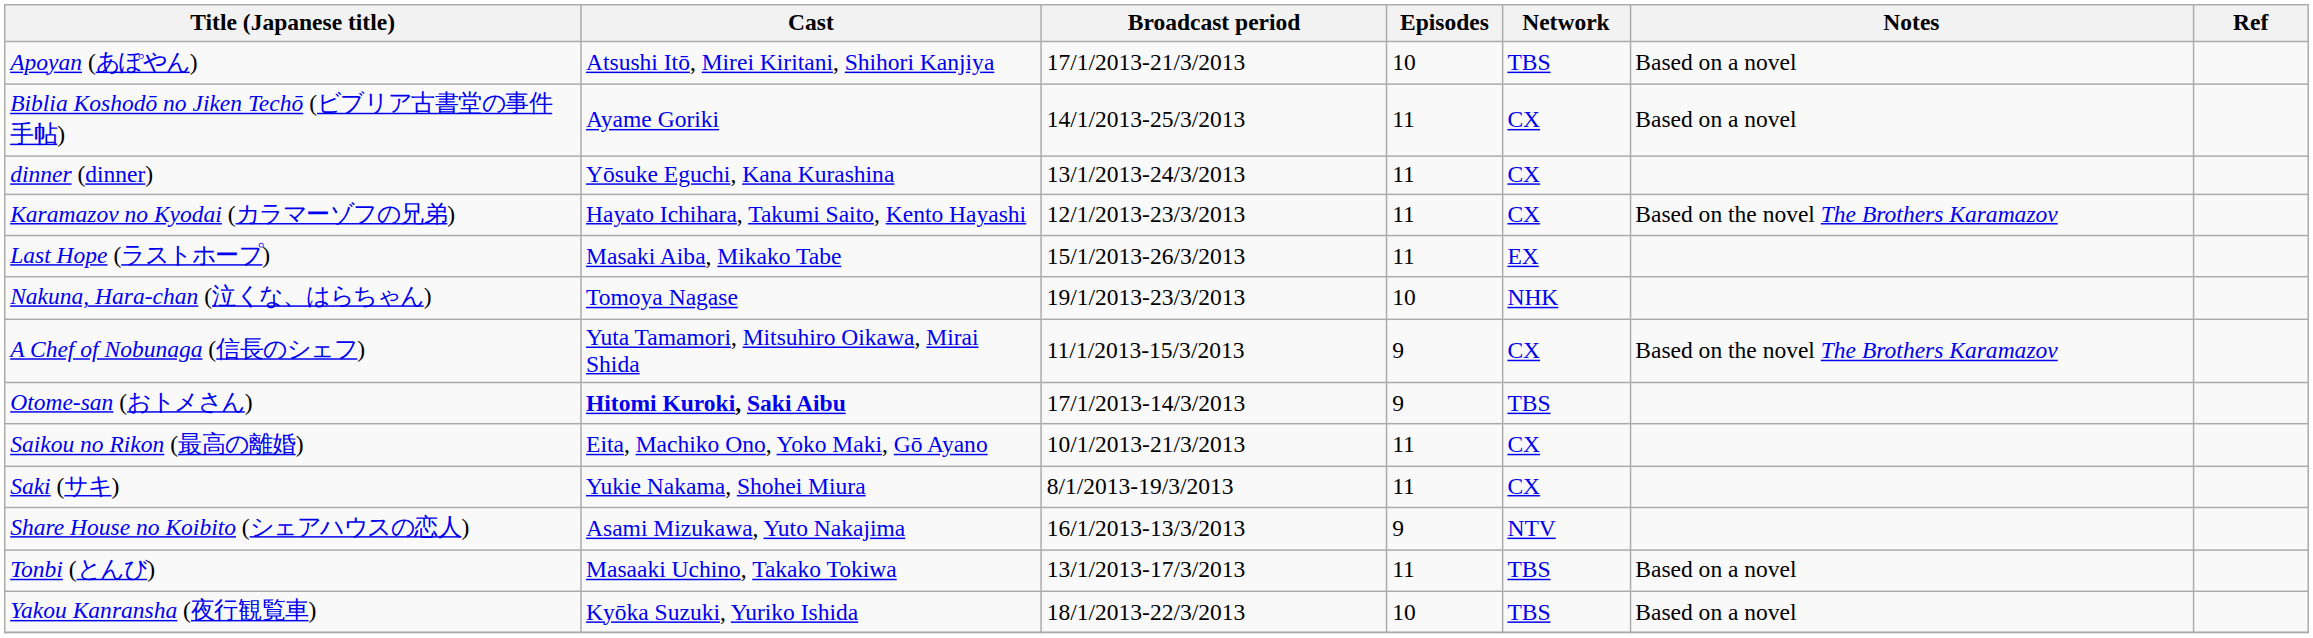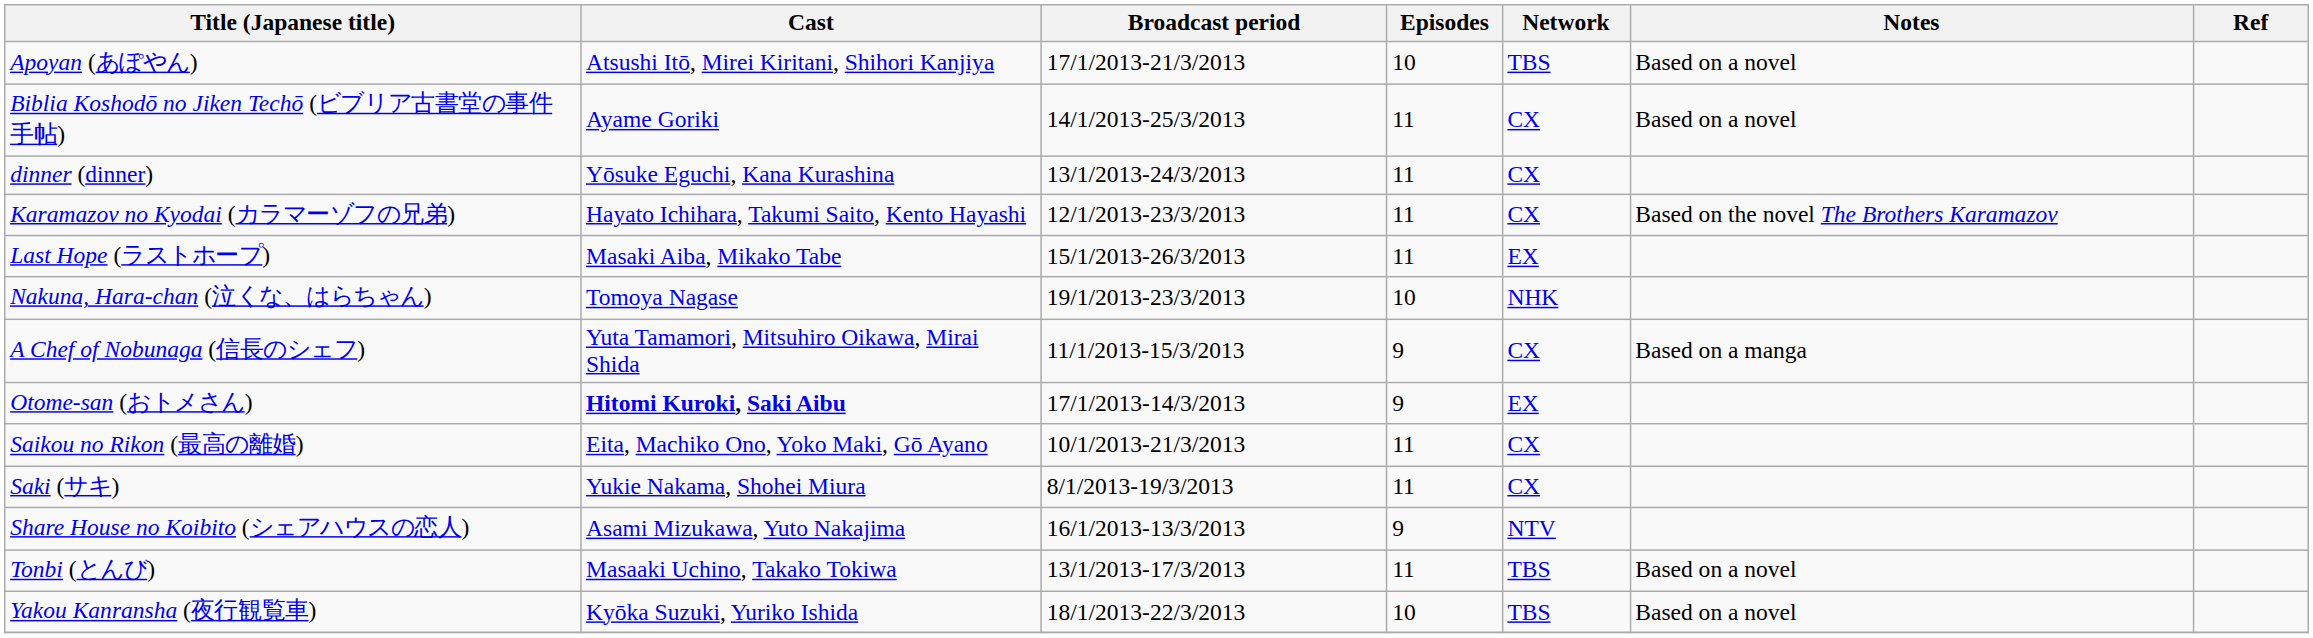A Chef of Nobunaga (信長のシェフ) | Notes: Based on the novel The Brothers Karamazov -> Based on a manga
Otome-san (おトメさん) | Network: TBS -> EX
